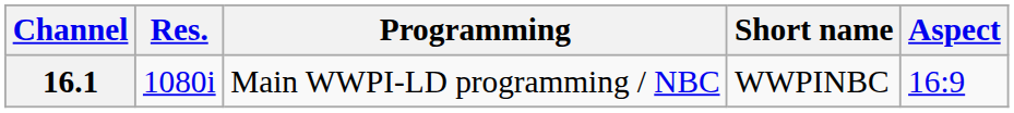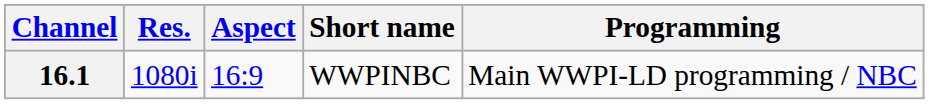columns swapped: Aspect <-> Programming
